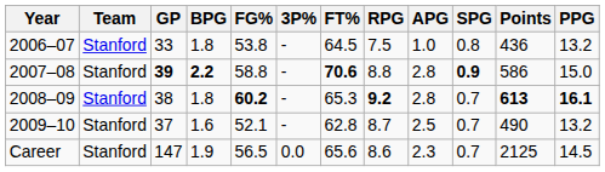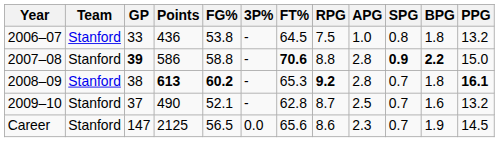columns swapped: Points <-> BPG
